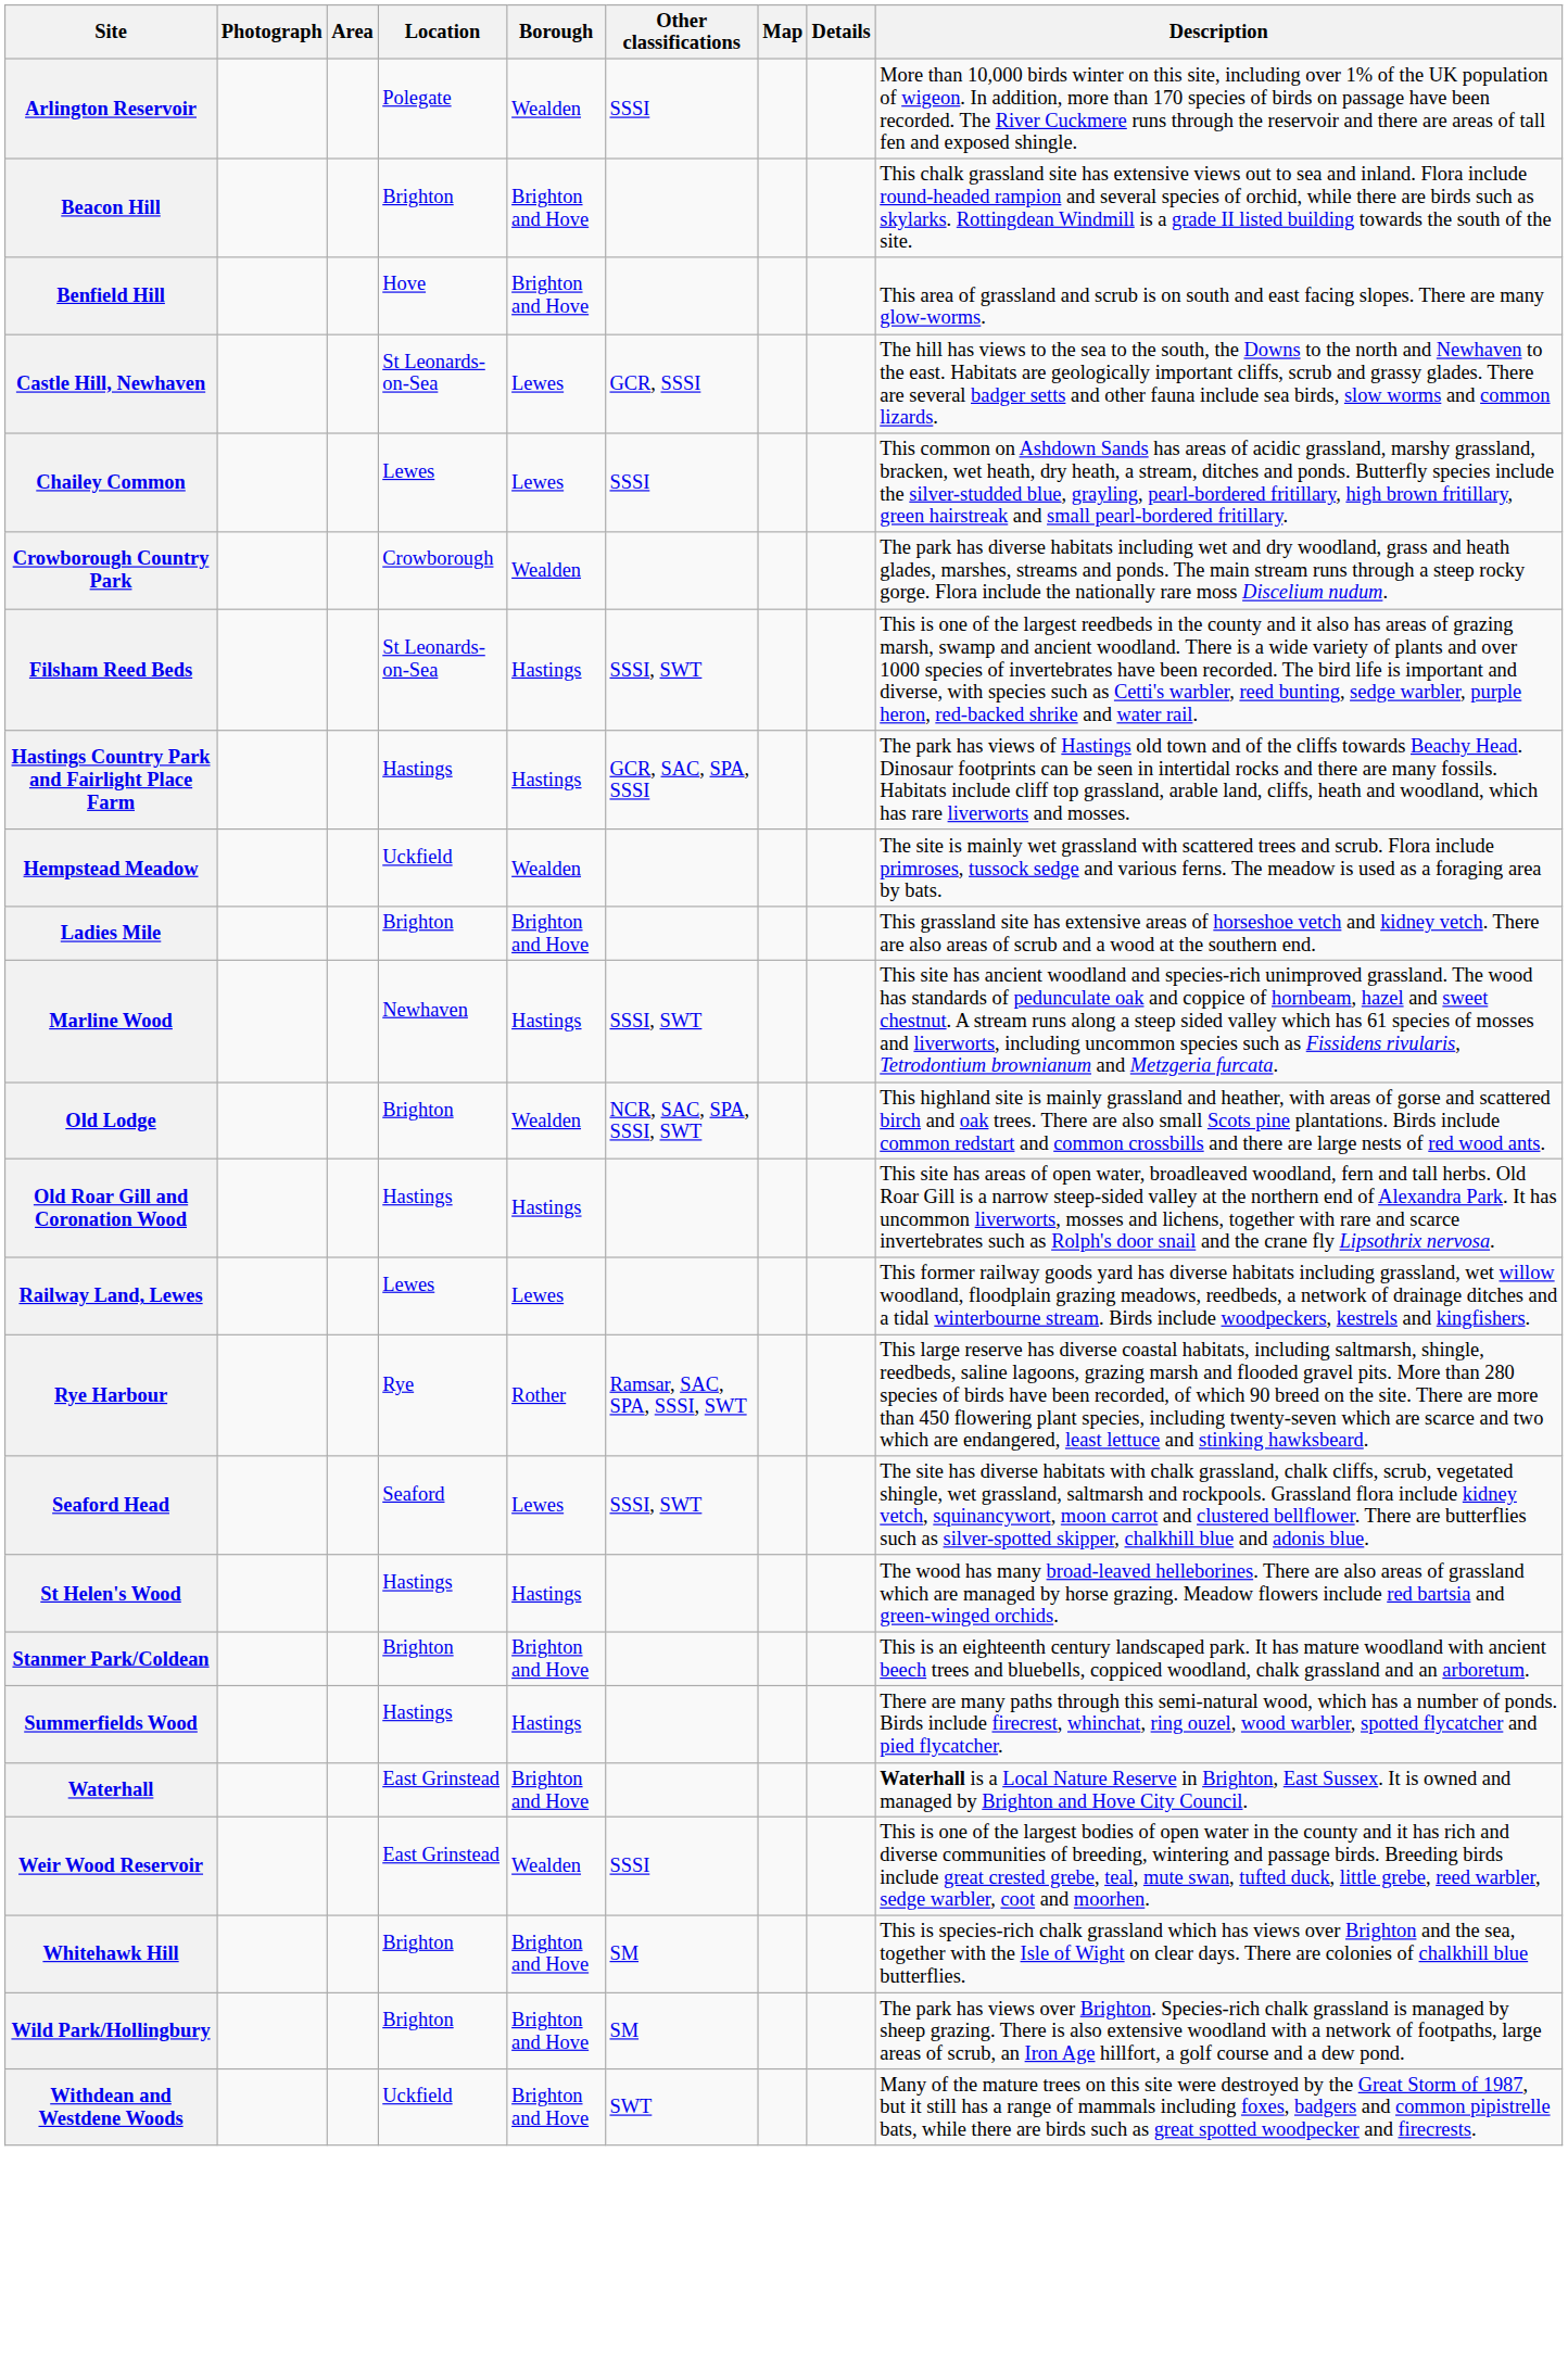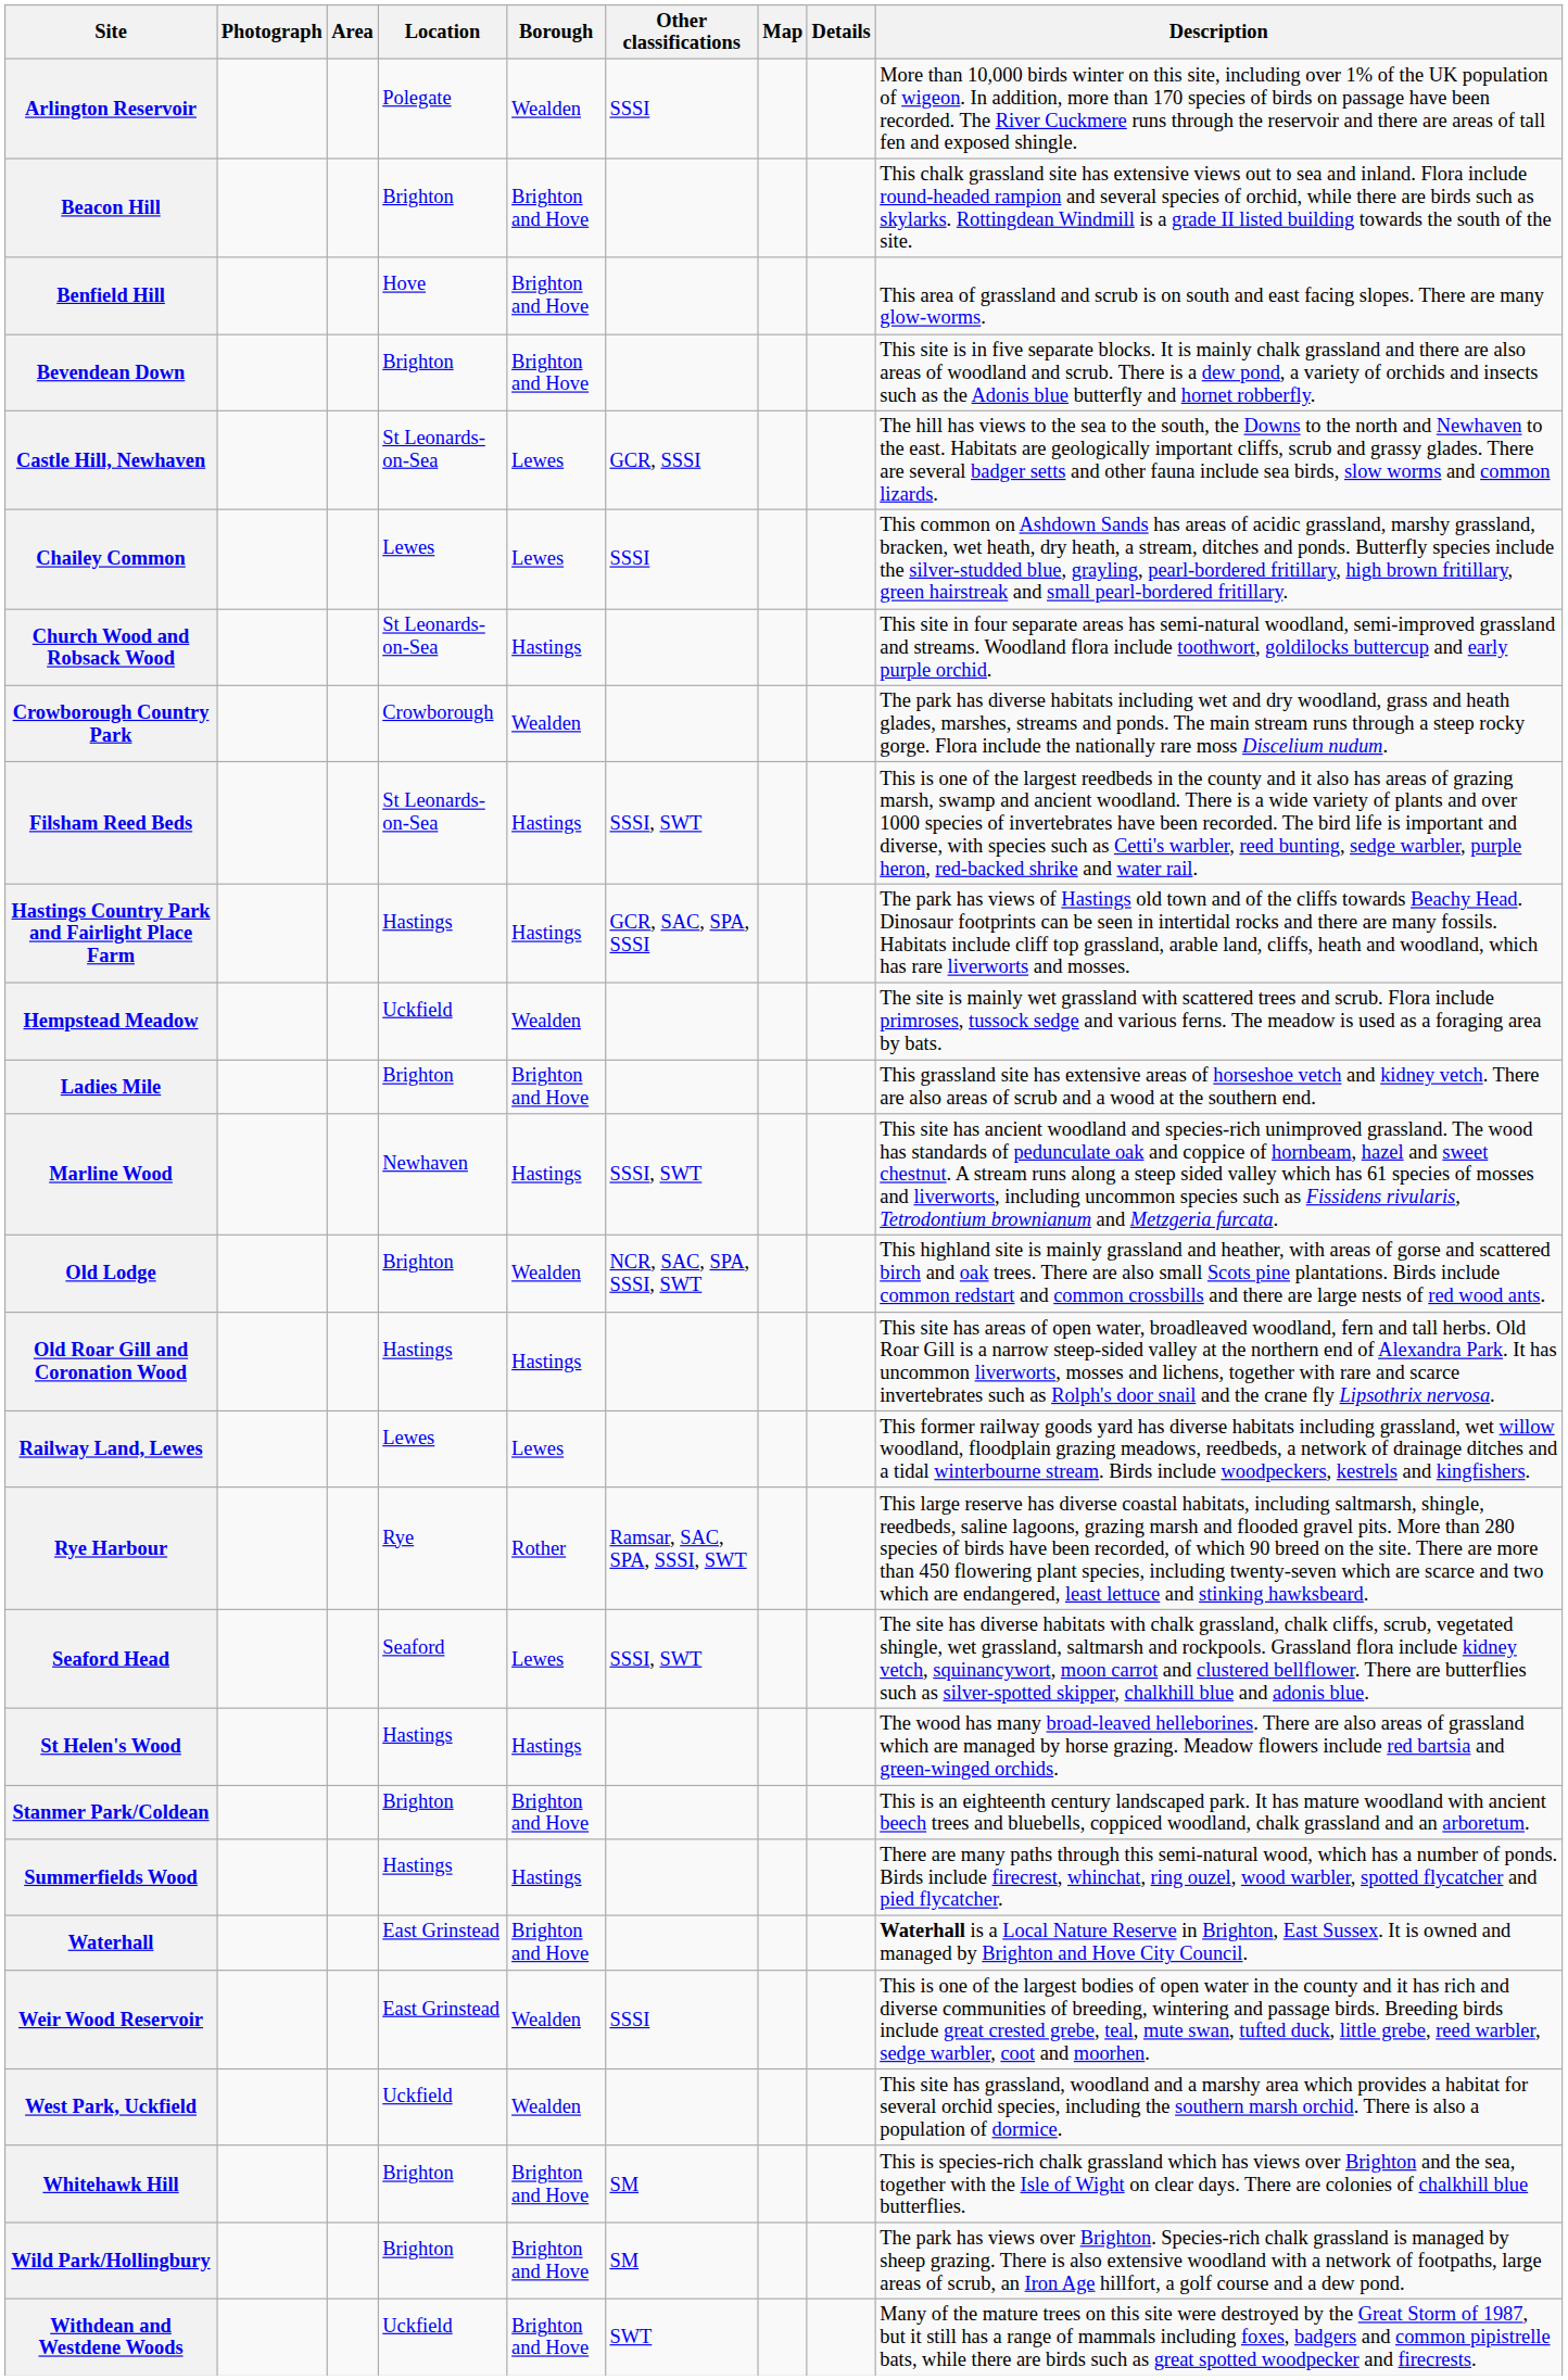+ row: Bevendean Down | Brighton | Brighton and Hove | This site is in five separate blocks. It is mainly chalk grassland and there are also areas of woodland and scrub. There is a dew pond, a variety of orchids and insects such as the Adonis blue butterfly and hornet robberfly.
+ row: Church Wood and Robsack Wood | St Leonards-on-Sea | Hastings | This site in four separate areas has semi-natural woodland, semi-improved grassland and streams. Woodland flora include toothwort, goldilocks buttercup and early purple orchid.
+ row: West Park, Uckfield | Uckfield | Wealden | This site has grassland, woodland and a marshy area which provides a habitat for several orchid species, including the southern marsh orchid. There is also a population of dormice.
